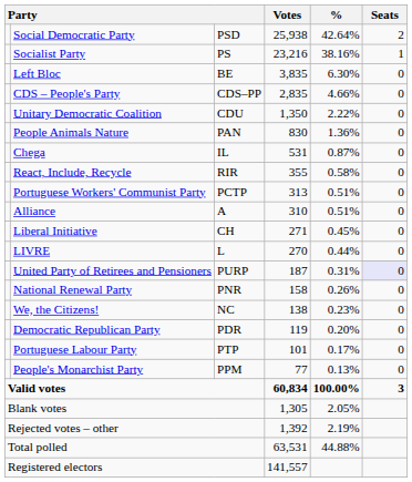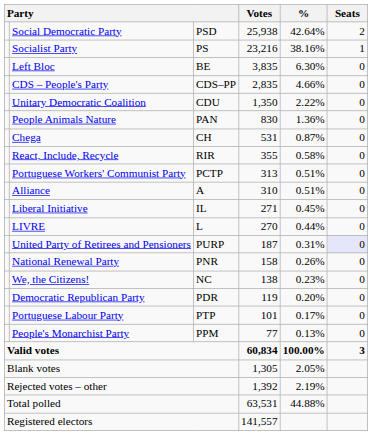Chega | column 3: IL -> CH
Liberal Initiative | column 3: CH -> IL
